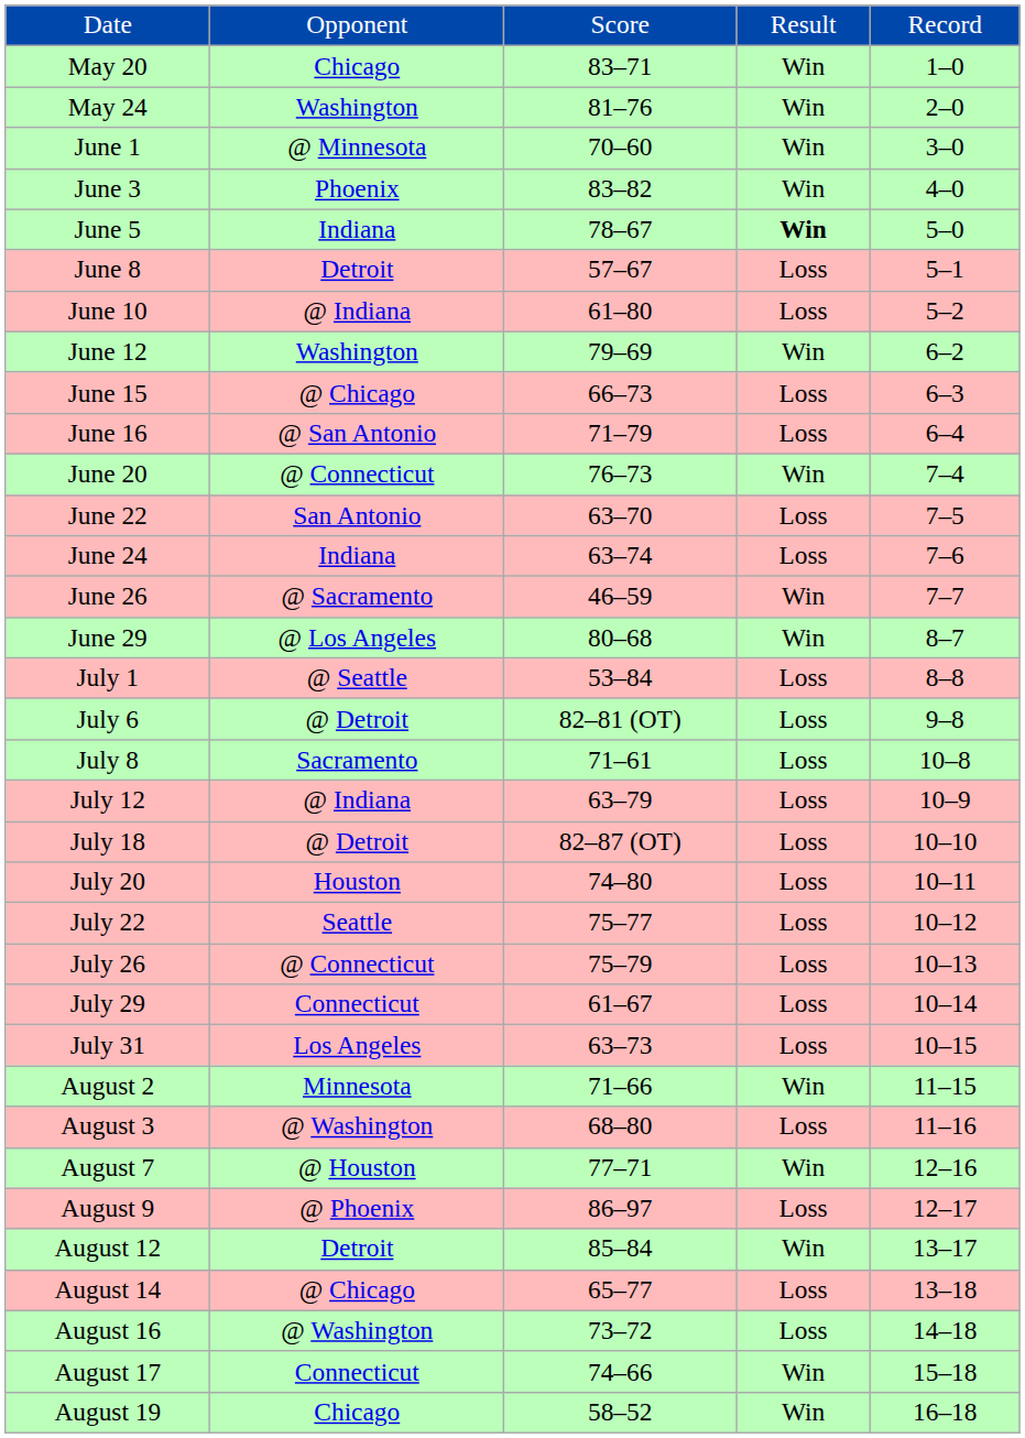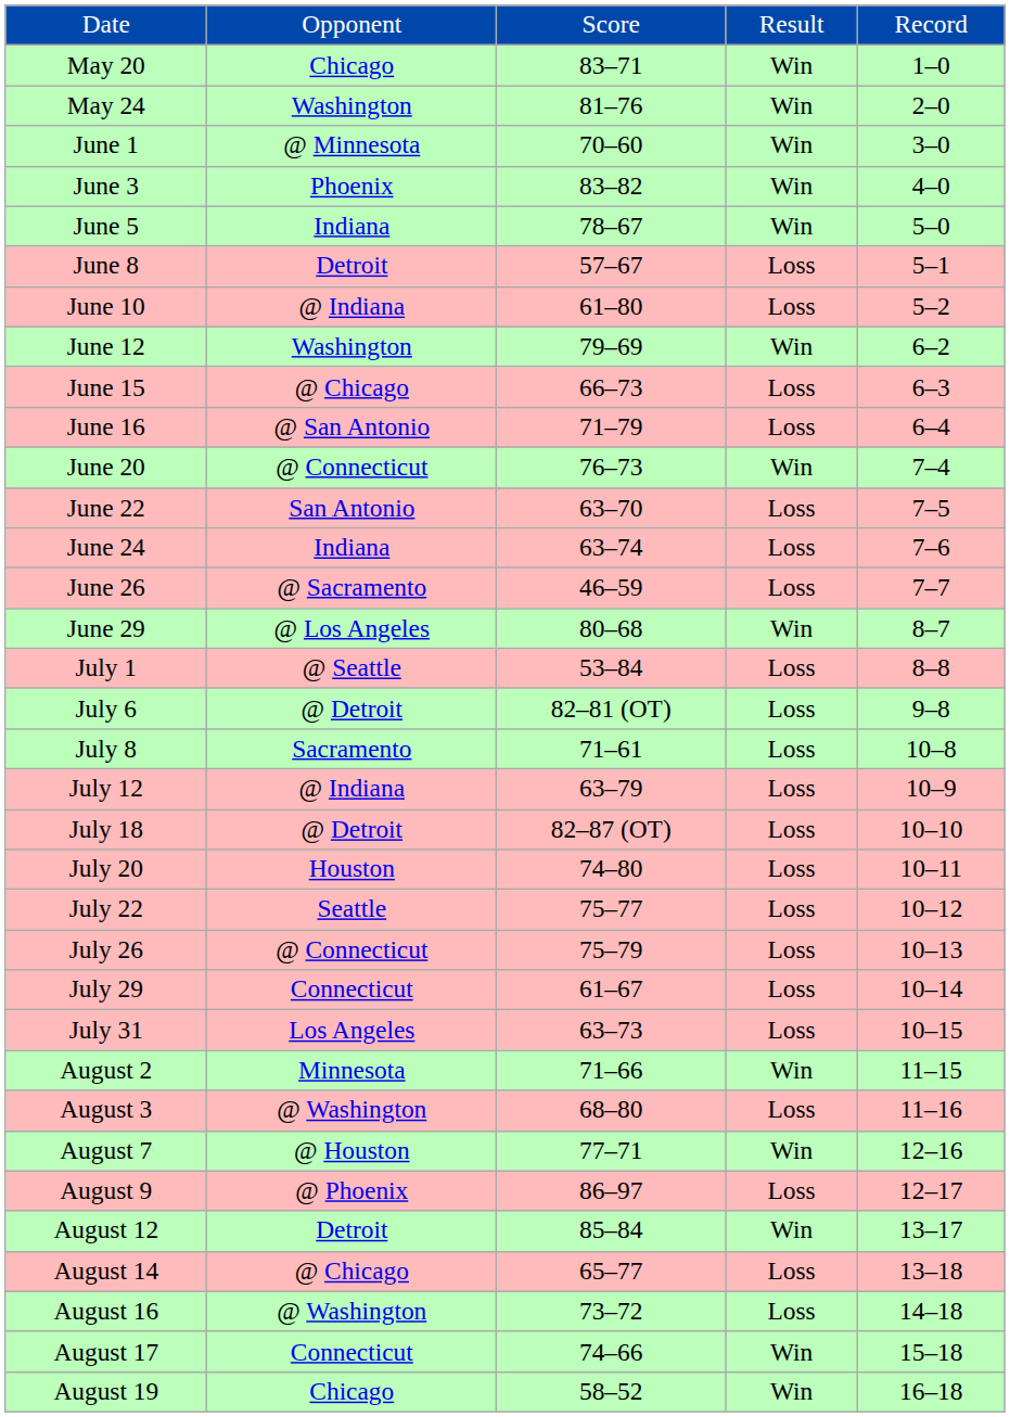June 5 | column 4: bold -> normal
June 26 | column 4: Win -> Loss
